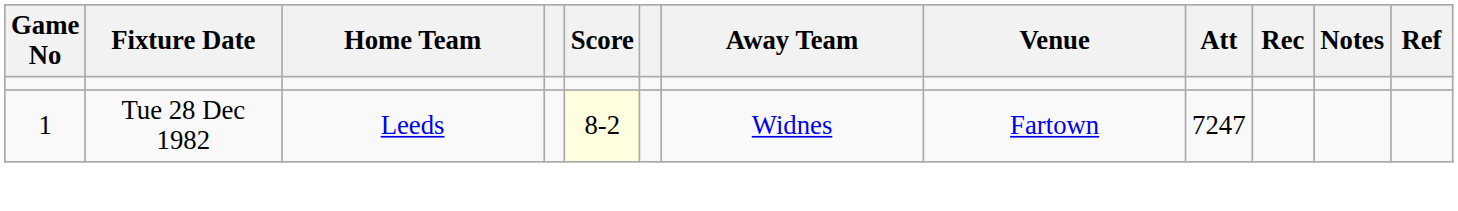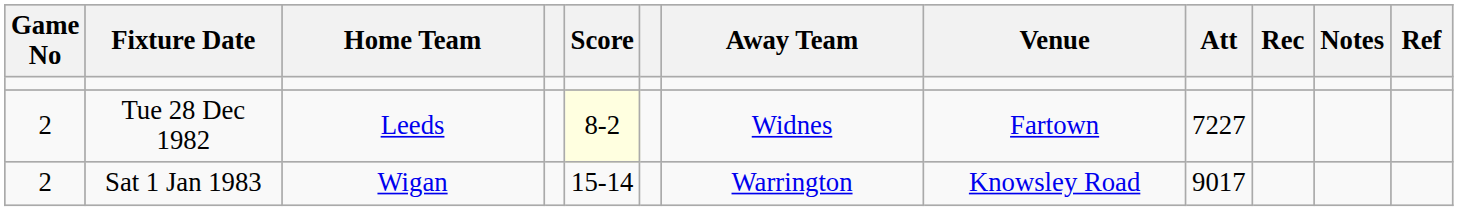Tue 28 Dec 1982 | Game No: 1 -> 2
Tue 28 Dec 1982 | Att: 7247 -> 7227
+ row: 2 | Sat 1 Jan 1983 | Wigan | 15-14 | Warrington | Knowsley Road | 9017
